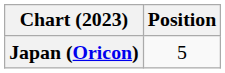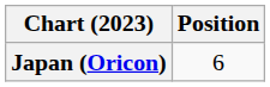Japan (Oricon) | Position: 5 -> 6
